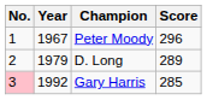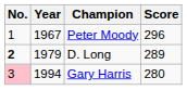D. Long | No.: normal -> bold
Gary Harris | Year: 1992 -> 1994
Gary Harris | Score: 285 -> 280
